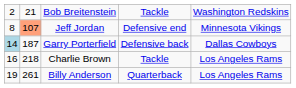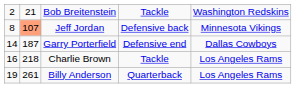Jeff Jordan | column 4: Defensive end -> Defensive back
Garry Porterfield | column 1: lightblue background -> no background
Garry Porterfield | column 4: Defensive back -> Defensive end
